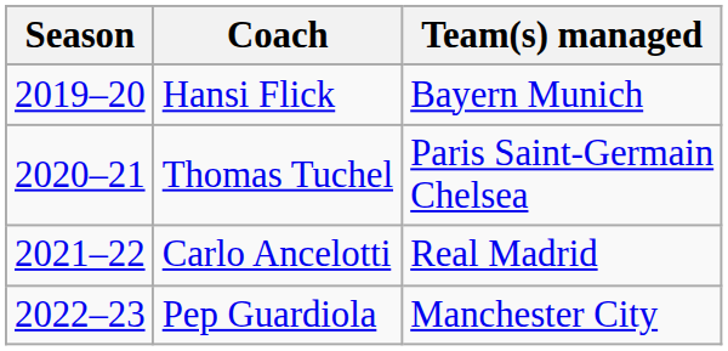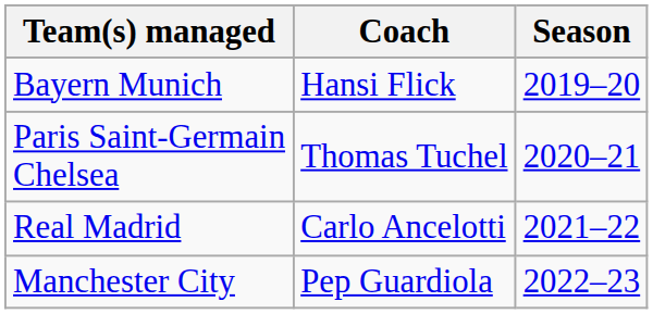columns swapped: Season <-> Team(s) managed
